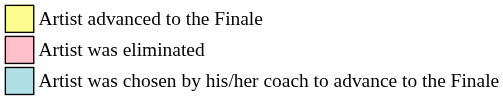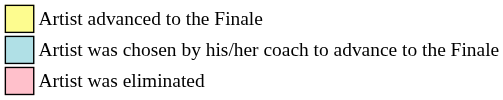rows swapped: Artist was chosen by his/her coach to advance to the Finale <-> Artist was eliminated
